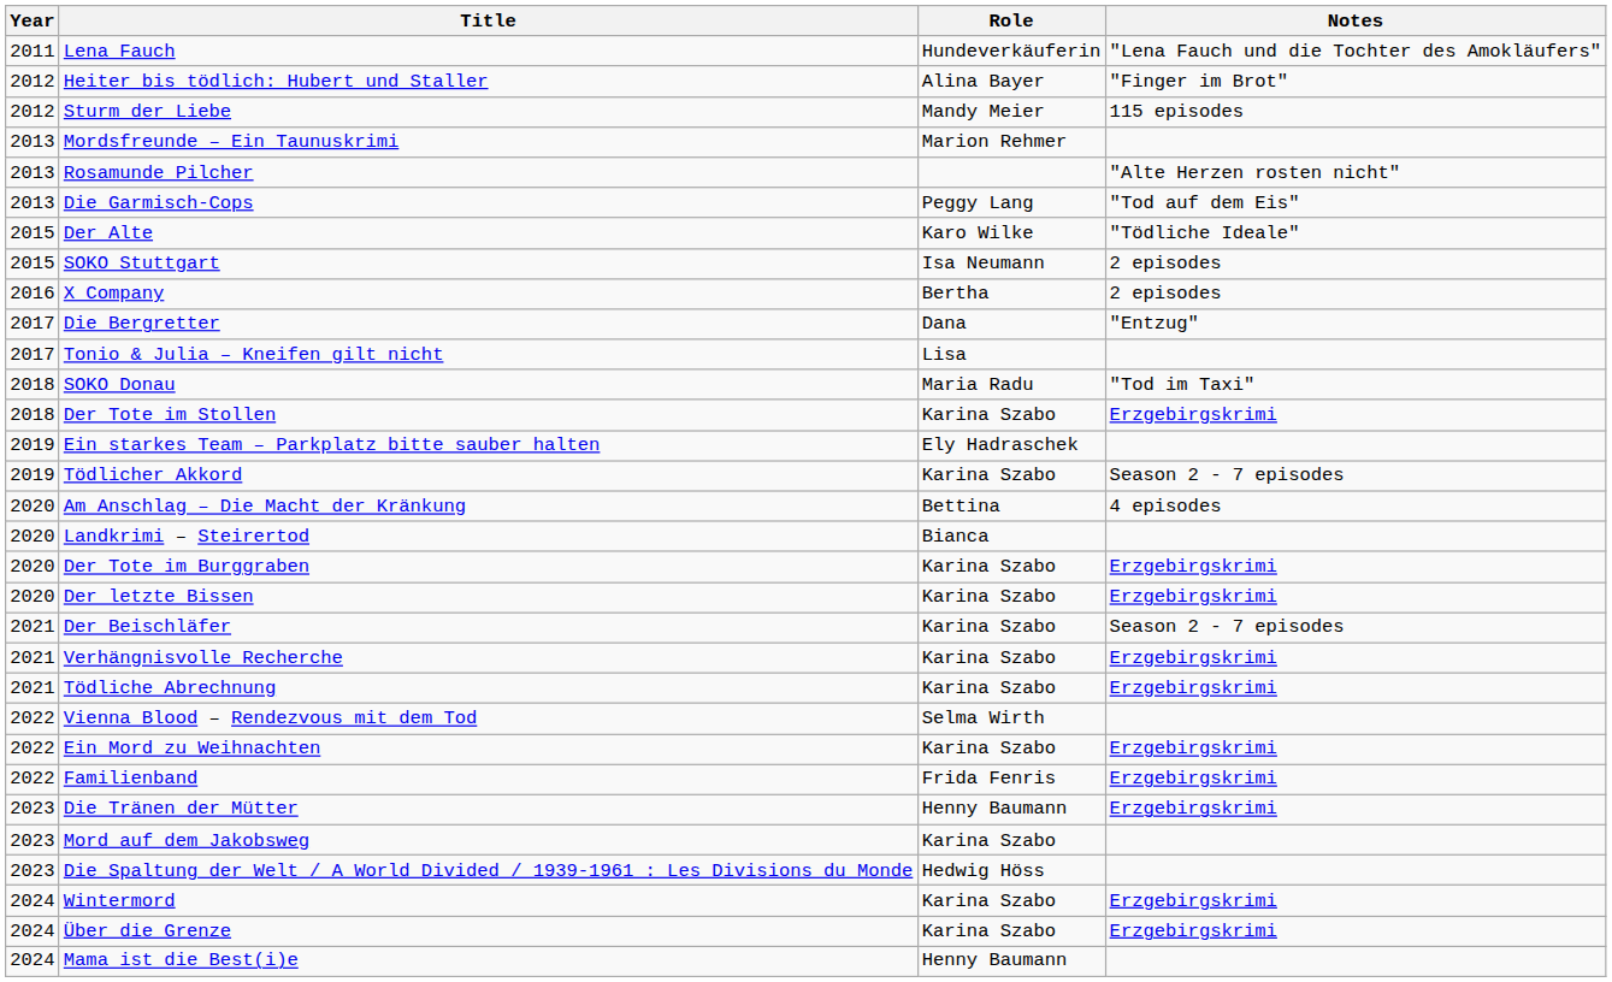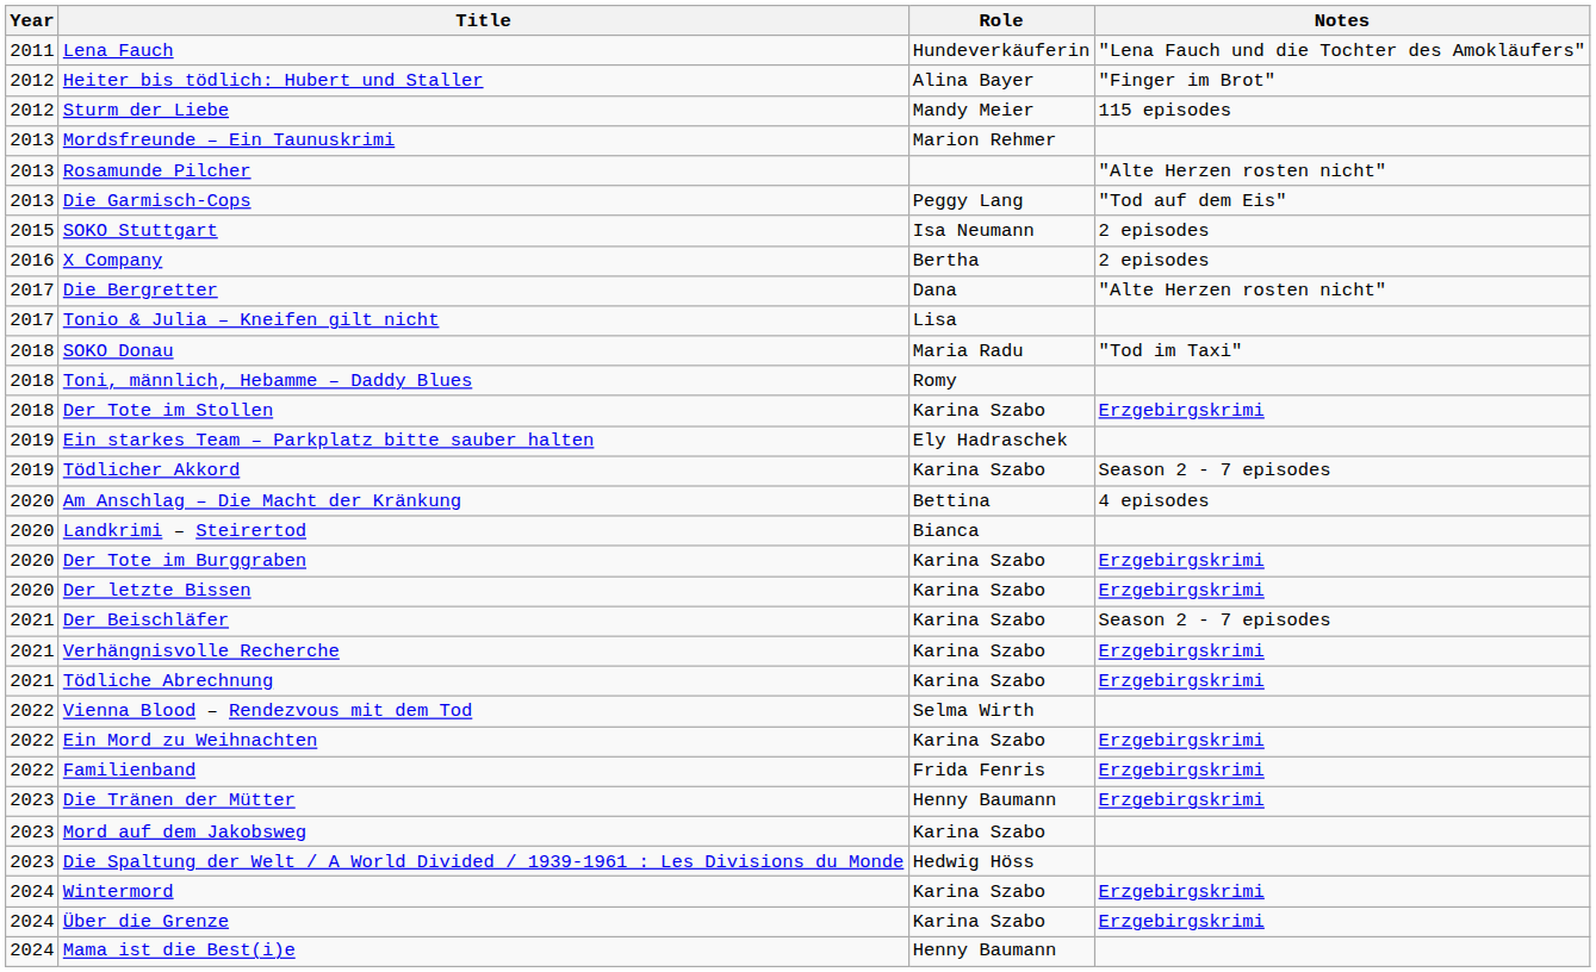- row: 2015 | Der Alte | Karo Wilke | "Tödliche Ideale"
Die Bergretter | Notes: "Entzug" -> "Alte Herzen rosten nicht"
+ row: 2018 | Toni, männlich, Hebamme – Daddy Blues | Romy
